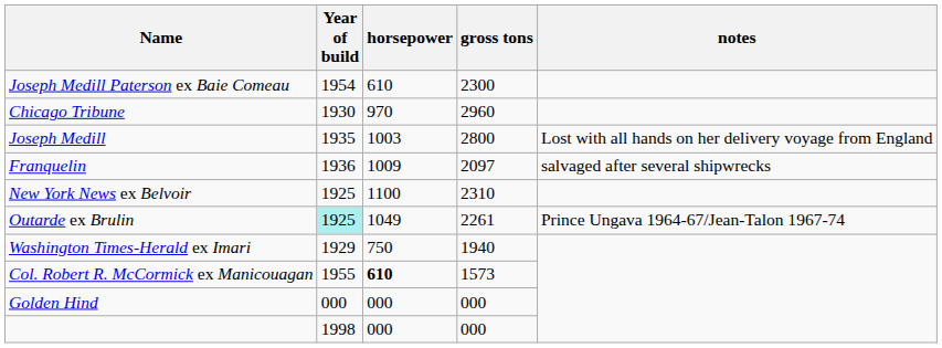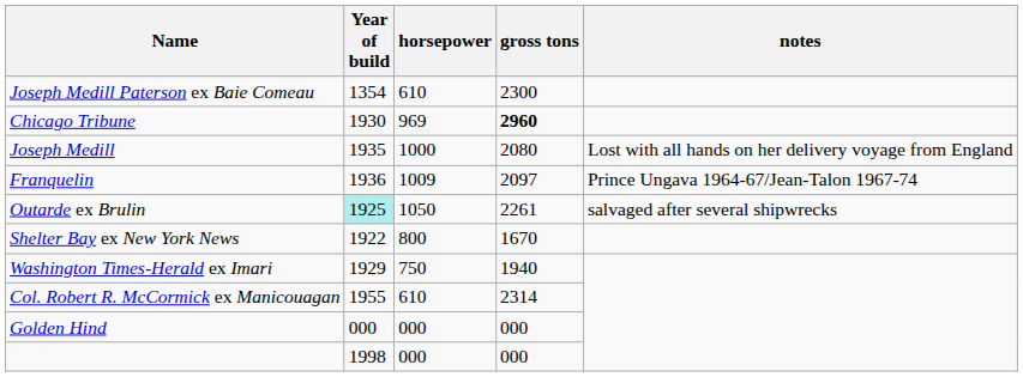Joseph Medill Paterson ex Baie Comeau | Year of build: 1954 -> 1354
Chicago Tribune | horsepower: 970 -> 969
Chicago Tribune | gross tons: normal -> bold
Joseph Medill | horsepower: 1003 -> 1000
Joseph Medill | gross tons: 2800 -> 2080
Franquelin | notes: salvaged after several shipwrecks -> Prince Ungava 1964-67/Jean-Talon 1967-74
- row: New York News ex Belvoir | 1925 | 1100 | 2310
Outarde ex Brulin | horsepower: 1049 -> 1050
Outarde ex Brulin | notes: Prince Ungava 1964-67/Jean-Talon 1967-74 -> salvaged after several shipwrecks
+ row: Shelter Bay ex New York News | 1922 | 800 | 1670
Col. Robert R. McCormick ex Manicouagan | horsepower: bold -> normal
Col. Robert R. McCormick ex Manicouagan | gross tons: 1573 -> 2314
